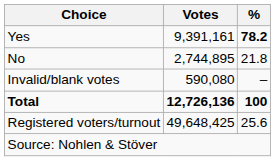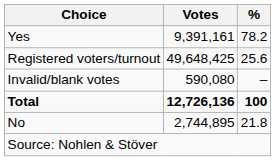Yes | %: bold -> normal
rows swapped: No <-> Registered voters/turnout
